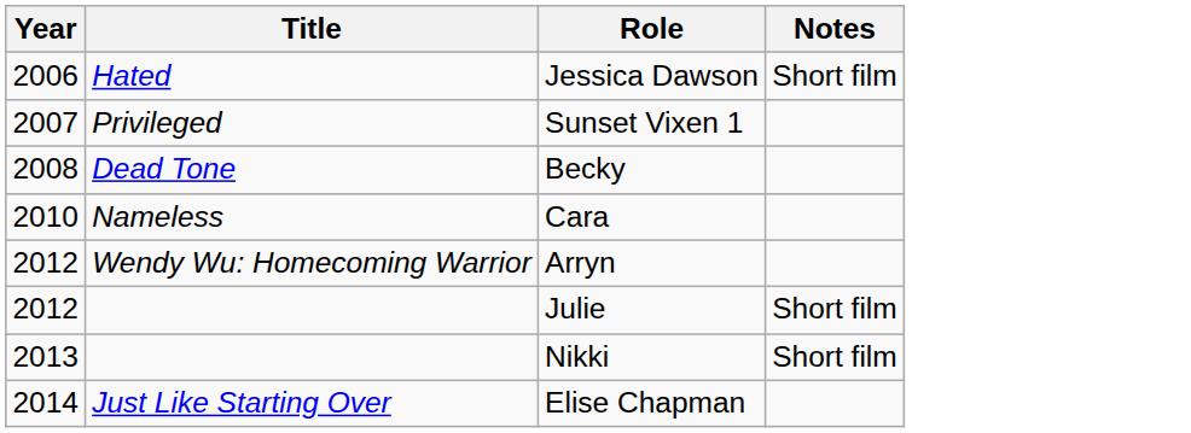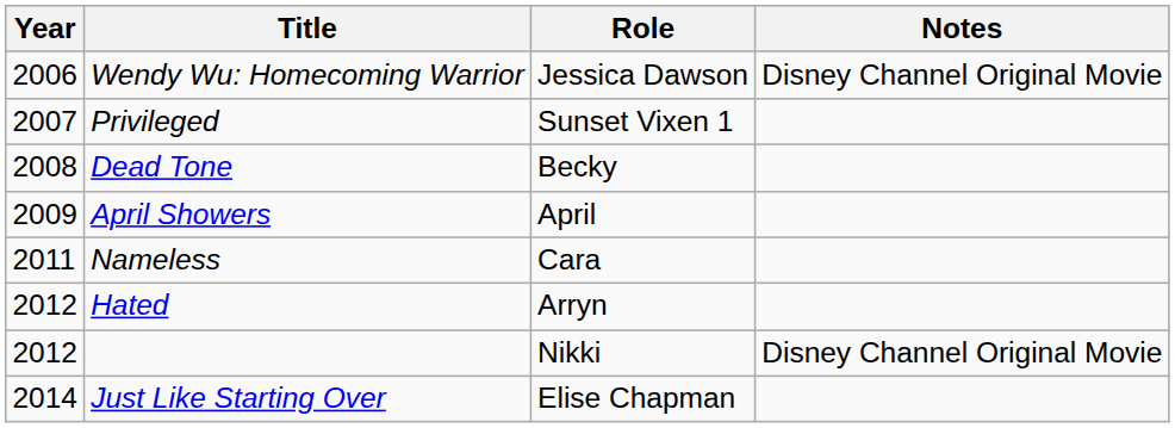Jessica Dawson | Title: Hated -> Wendy Wu: Homecoming Warrior
Jessica Dawson | Notes: Short film -> Disney Channel Original Movie
+ row: 2009 | April Showers | April
Cara | Year: 2010 -> 2011
Arryn | Title: Wendy Wu: Homecoming Warrior -> Hated
- row: 2012 | Julie | Short film
Nikki | Year: 2013 -> 2012
Nikki | Notes: Short film -> Disney Channel Original Movie
